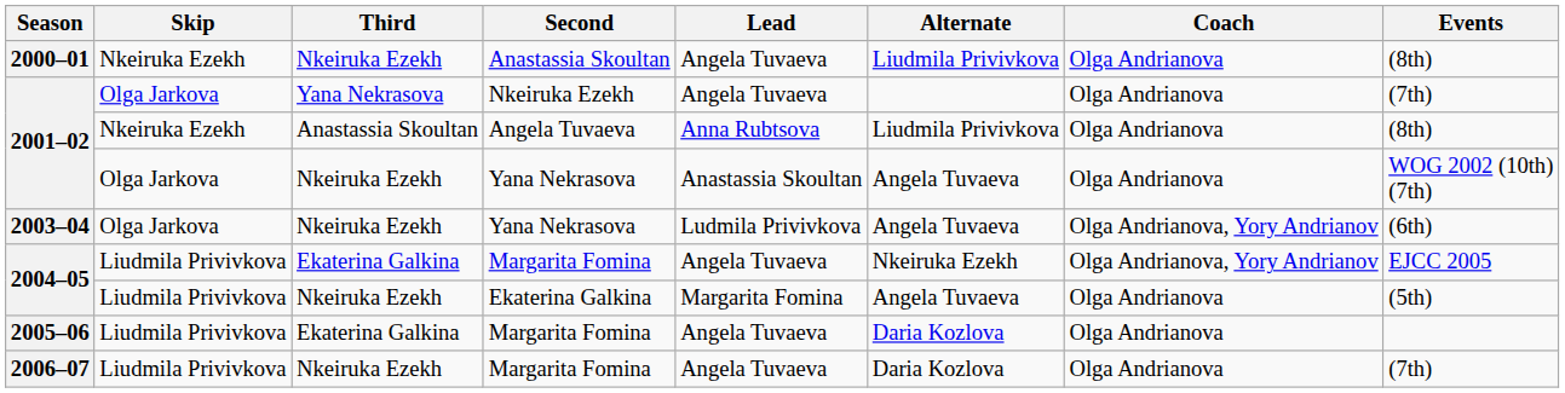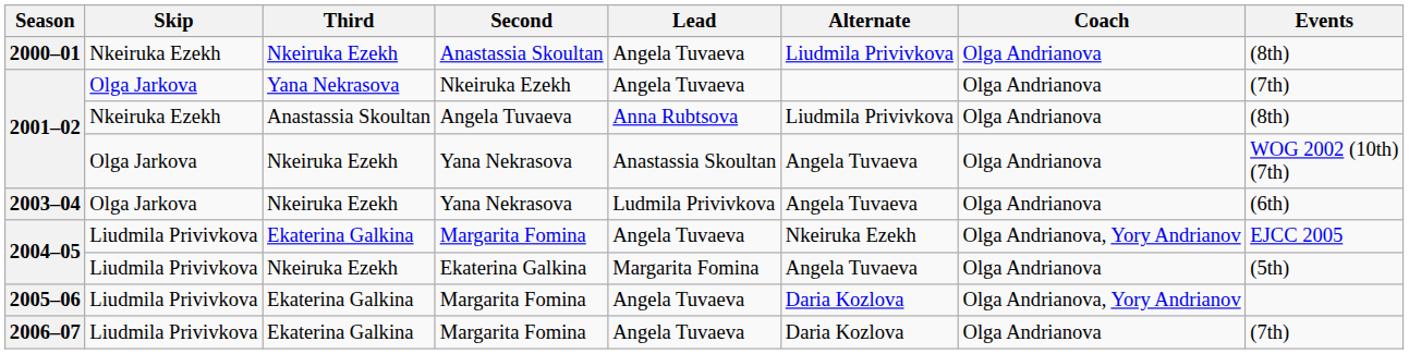2003–04 | Coach: Olga Andrianova, Yory Andrianov -> Olga Andrianova
2005–06 | Coach: Olga Andrianova -> Olga Andrianova, Yory Andrianov
2006–07 | Third: Nkeiruka Ezekh -> Ekaterina Galkina
